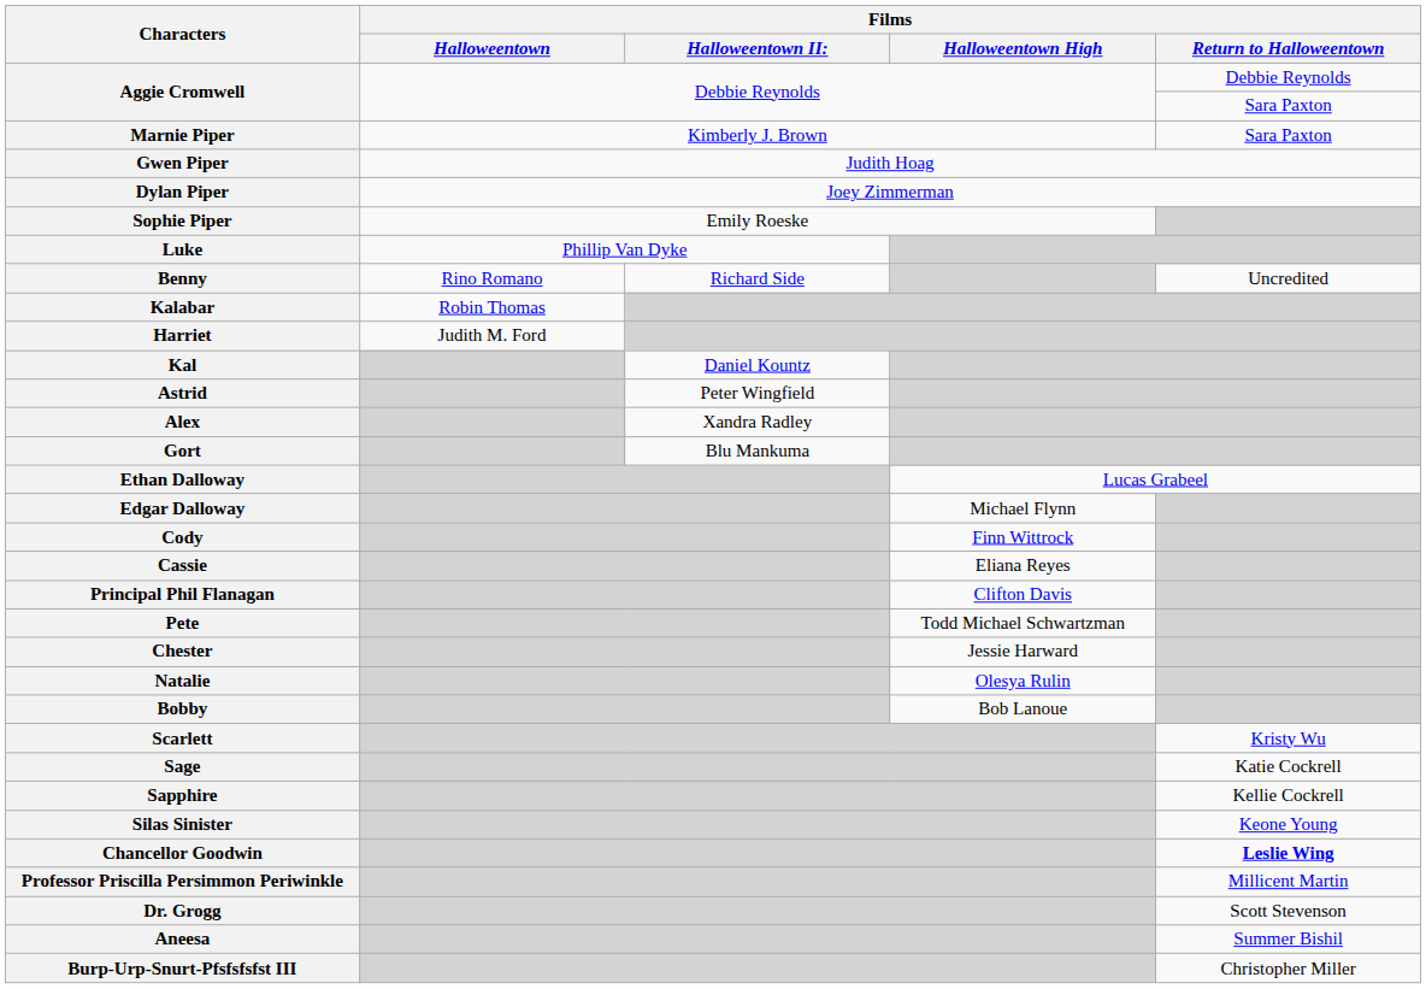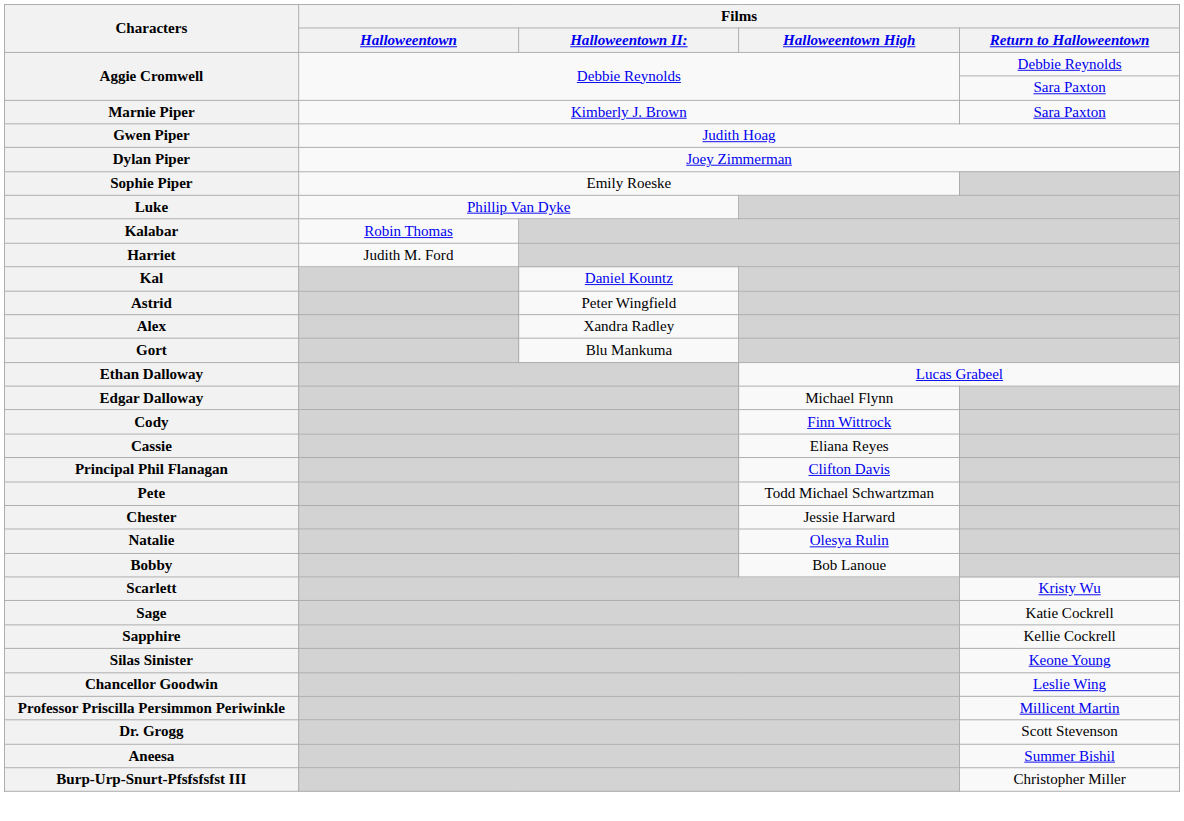- row: Benny | Rino Romano | Richard Side | Uncredited
Chancellor Goodwin | Films / Return to Halloweentown: bold -> normal
